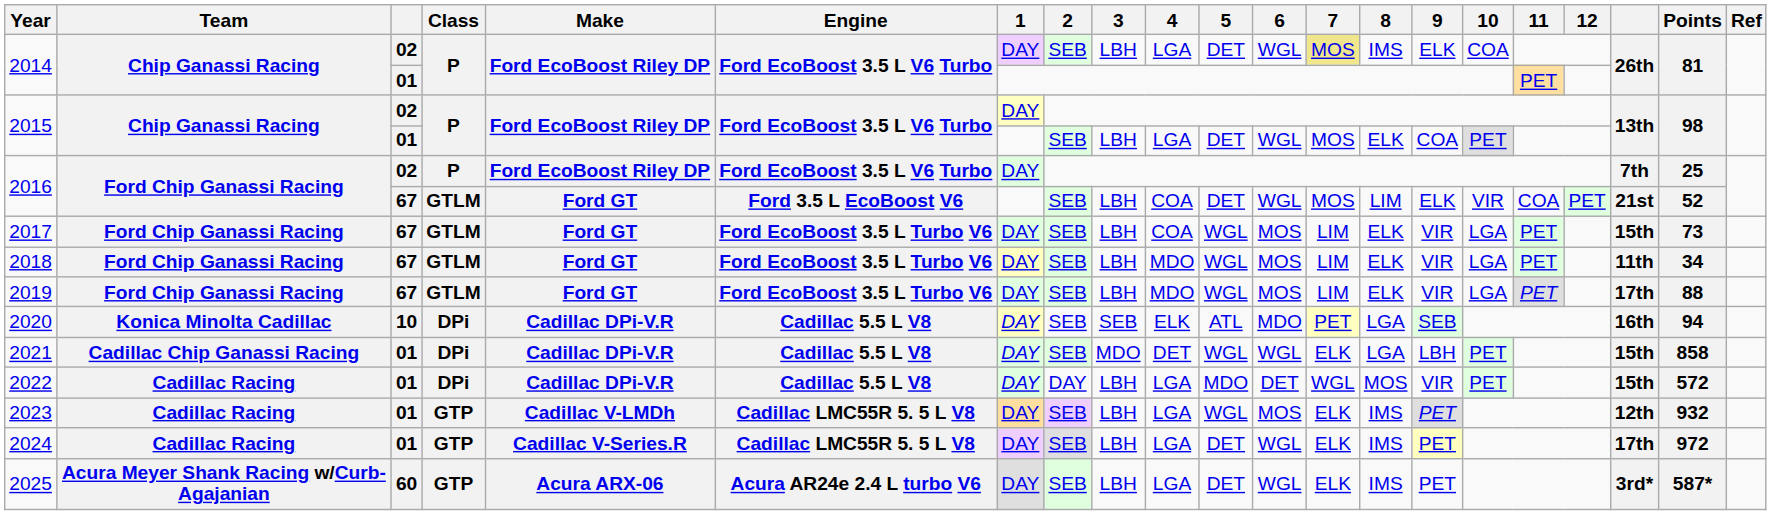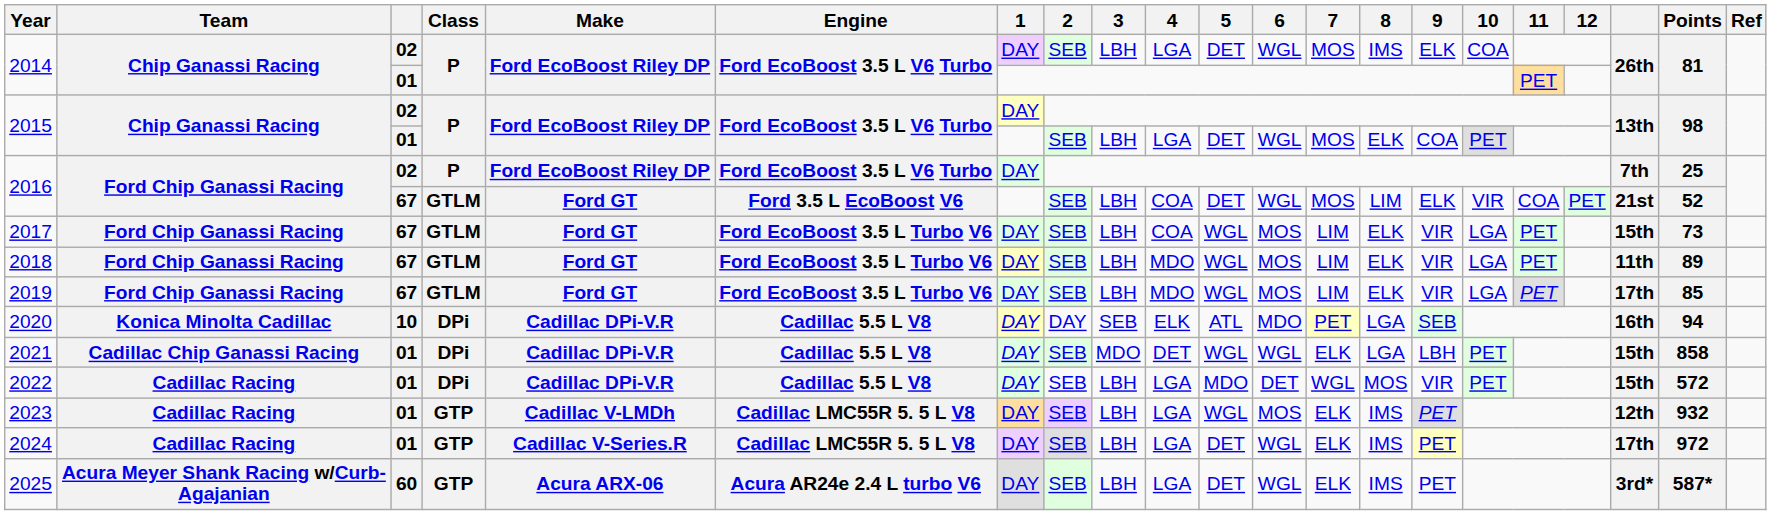2014 / 02 | 7: khaki background -> no background
2018 | Points: 34 -> 89
2019 | Points: 88 -> 85
2020 | 2: SEB -> DAY
2022 | 2: DAY -> SEB
